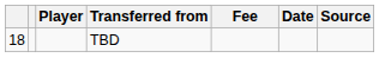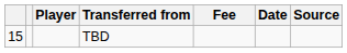TBD | column 1: 18 -> 15
